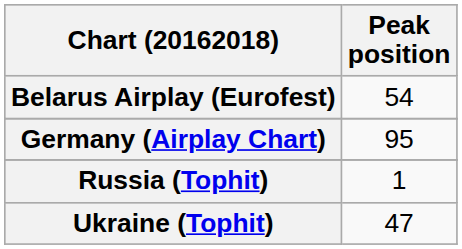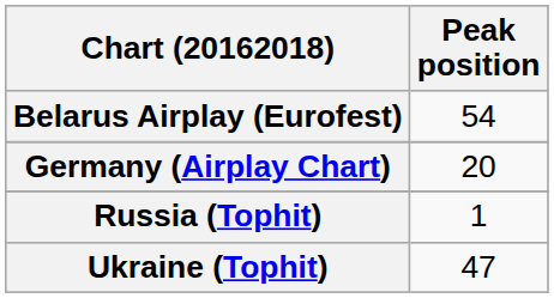Germany (Airplay Chart) | Peak position: 95 -> 20
